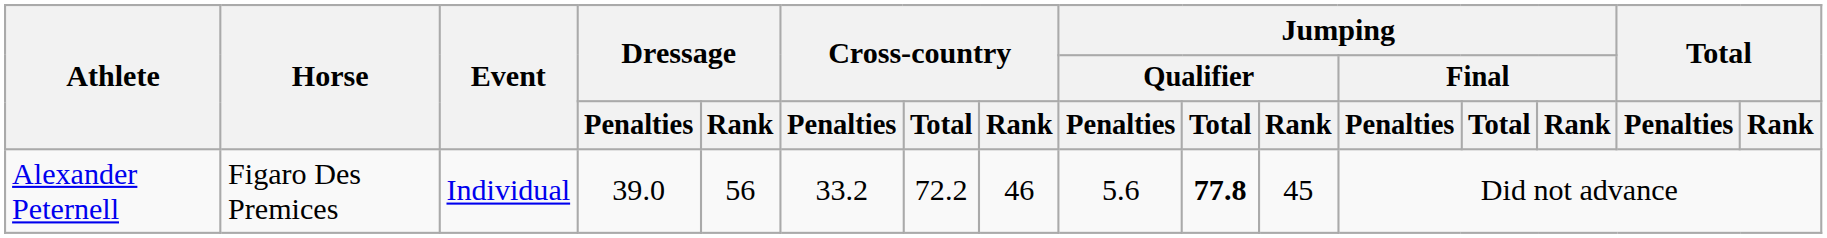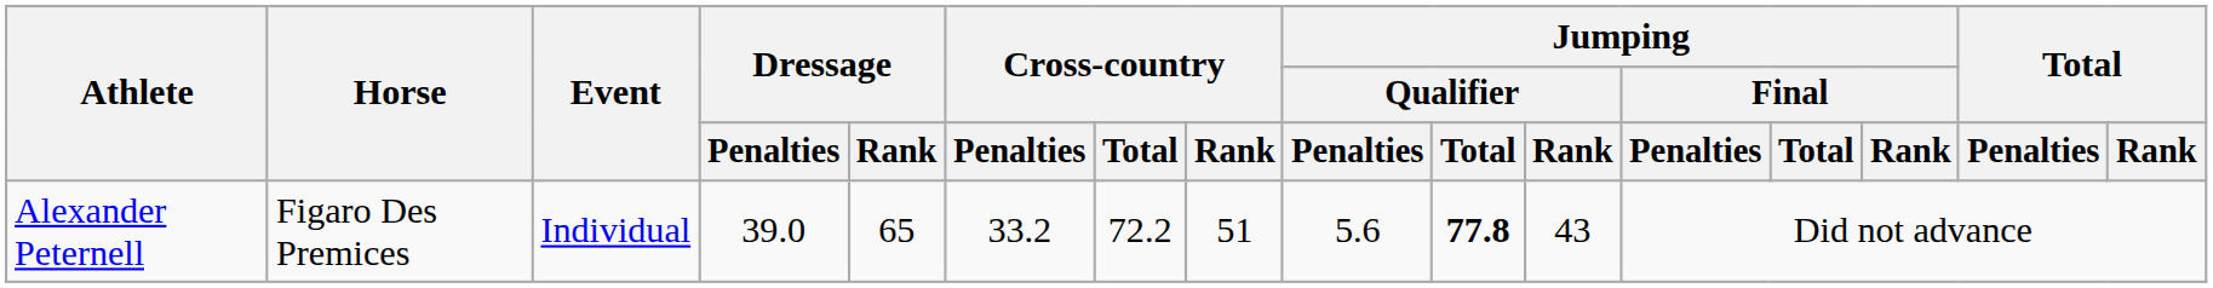Alexander Peternell | Dressage / Rank: 56 -> 65
Alexander Peternell | Cross-country / Rank: 46 -> 51
Alexander Peternell | Jumping / Qualifier / Rank: 45 -> 43
